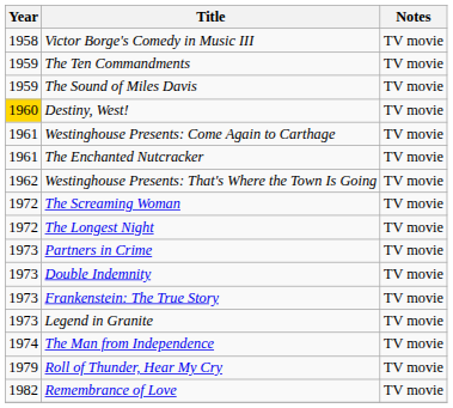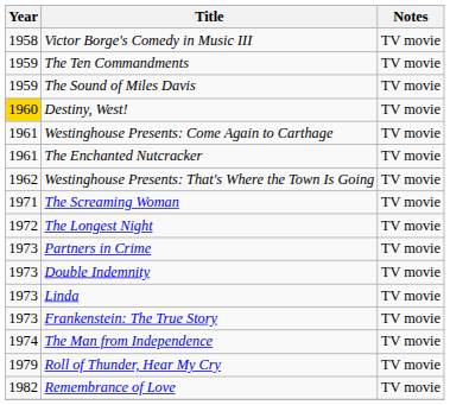The Screaming Woman | Year: 1972 -> 1971
+ row: 1973 | Linda | TV movie
- row: 1973 | Legend in Granite | TV movie
